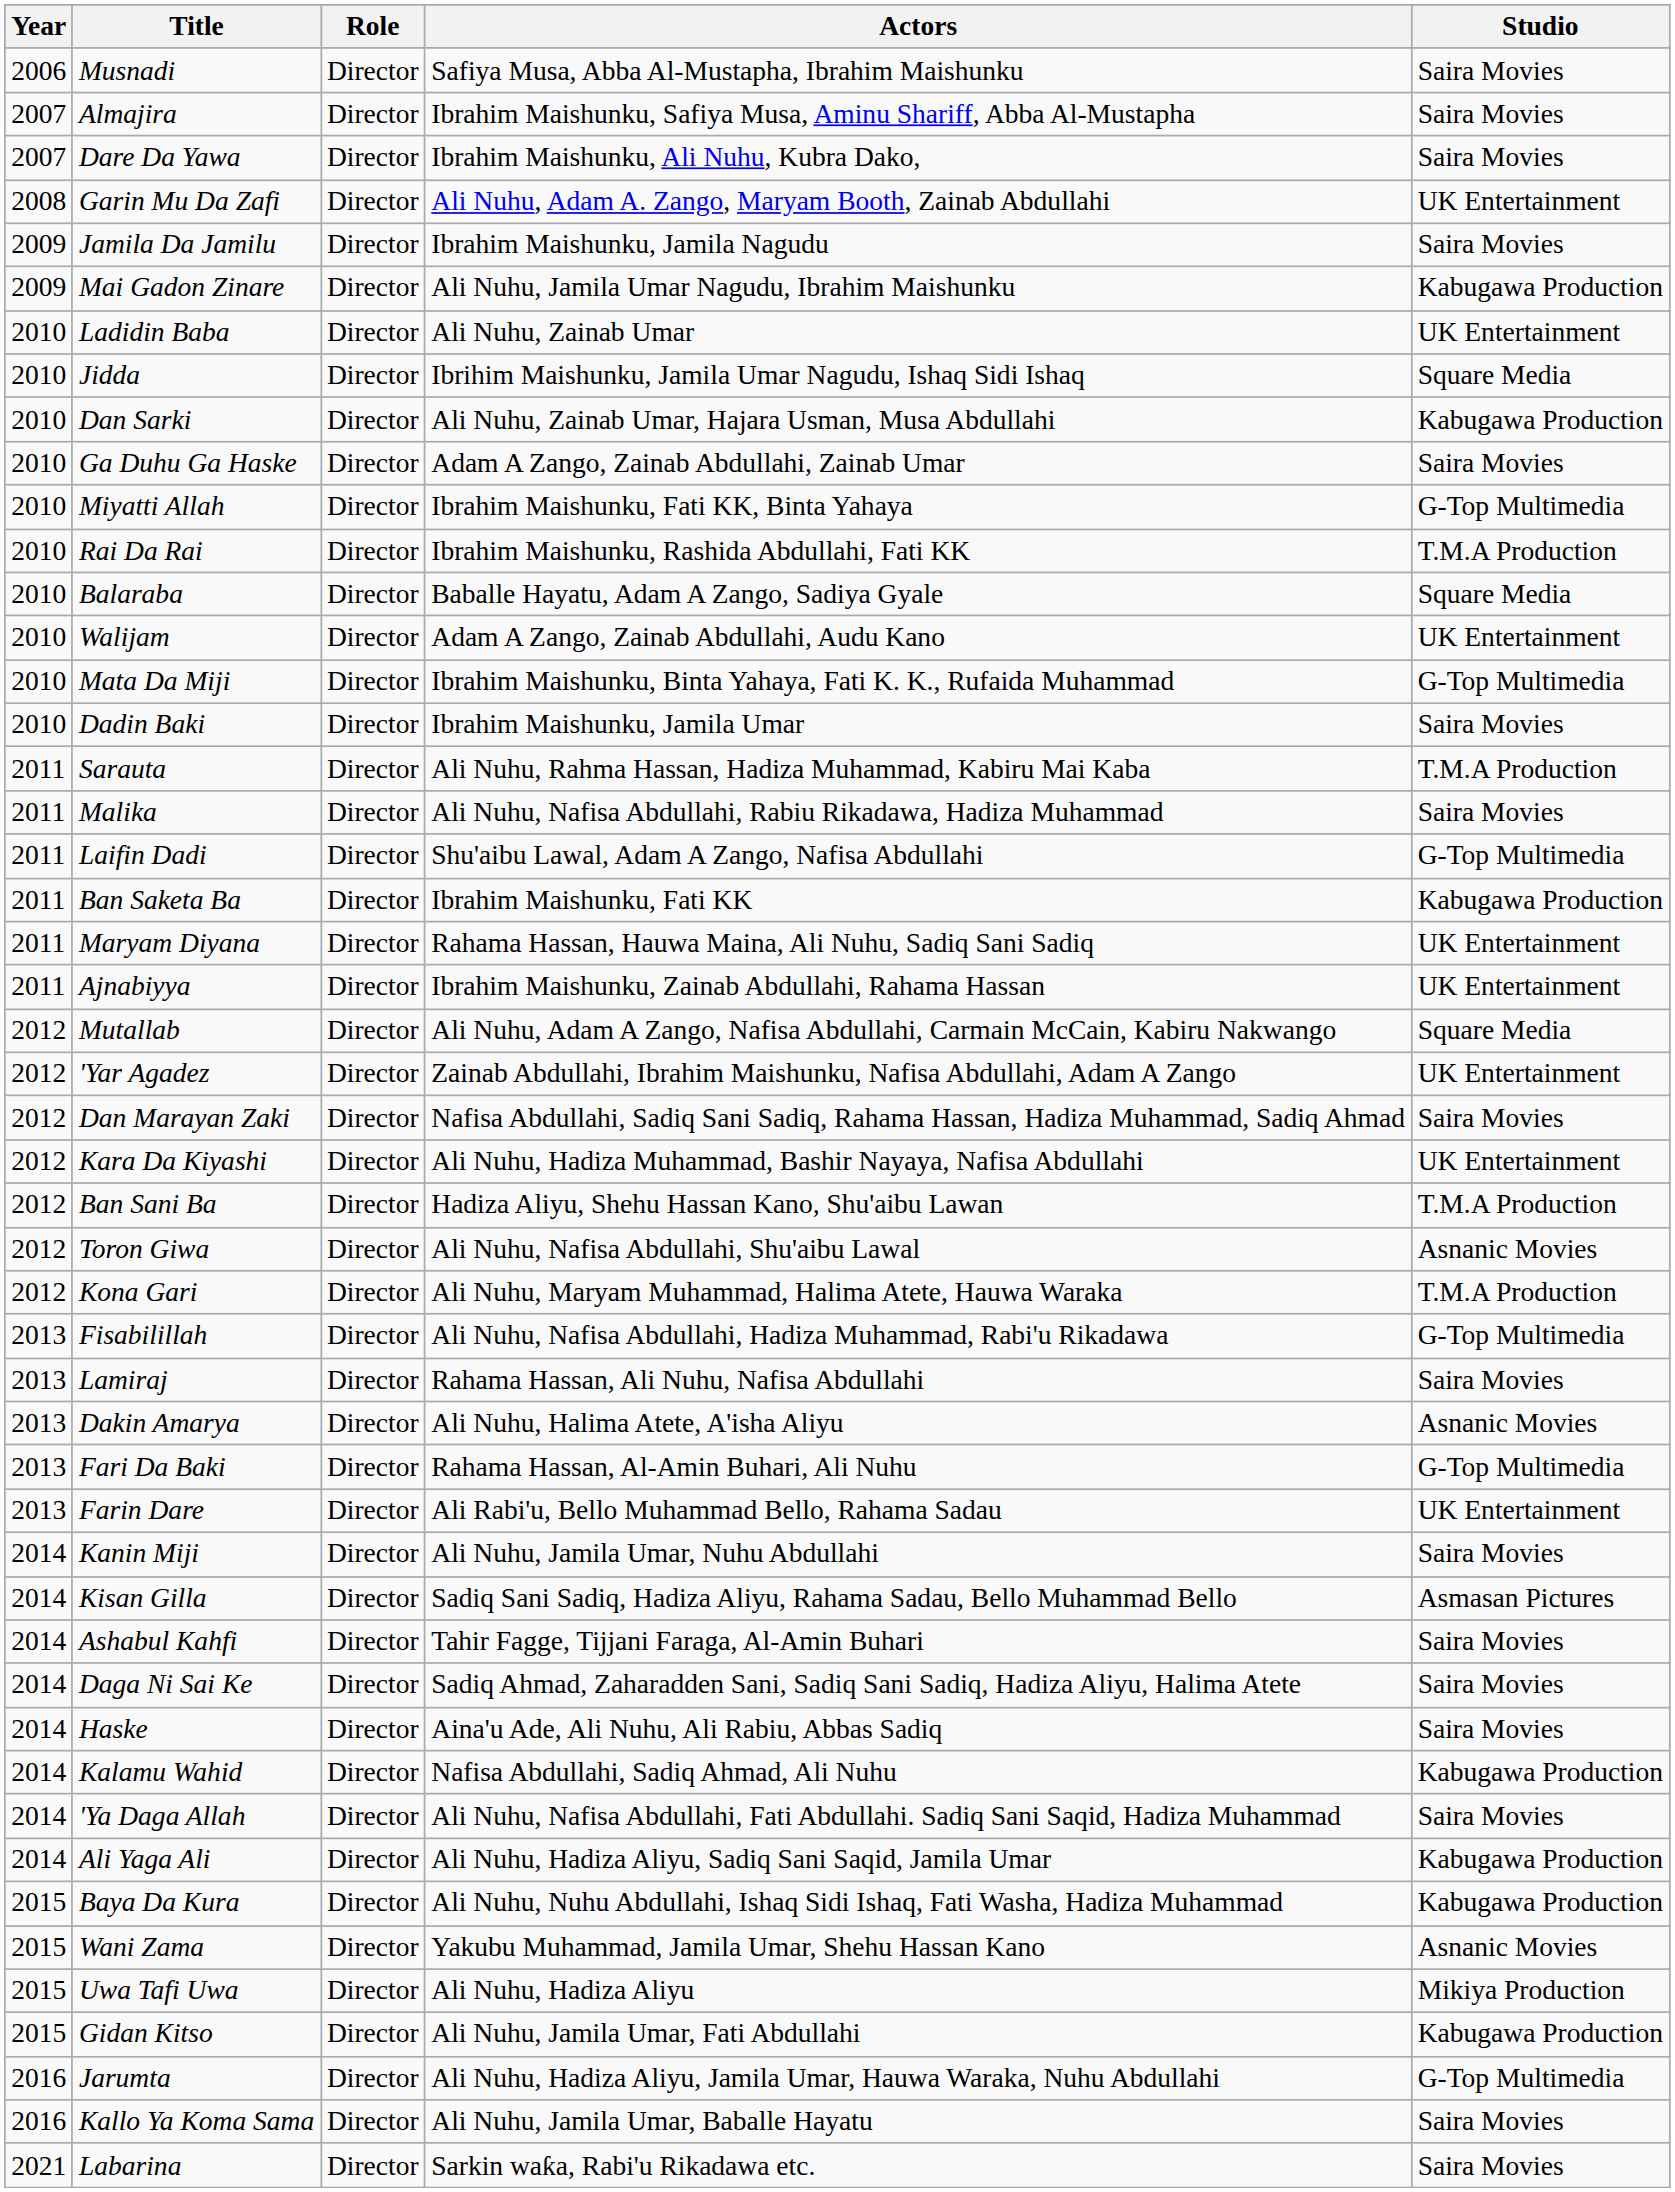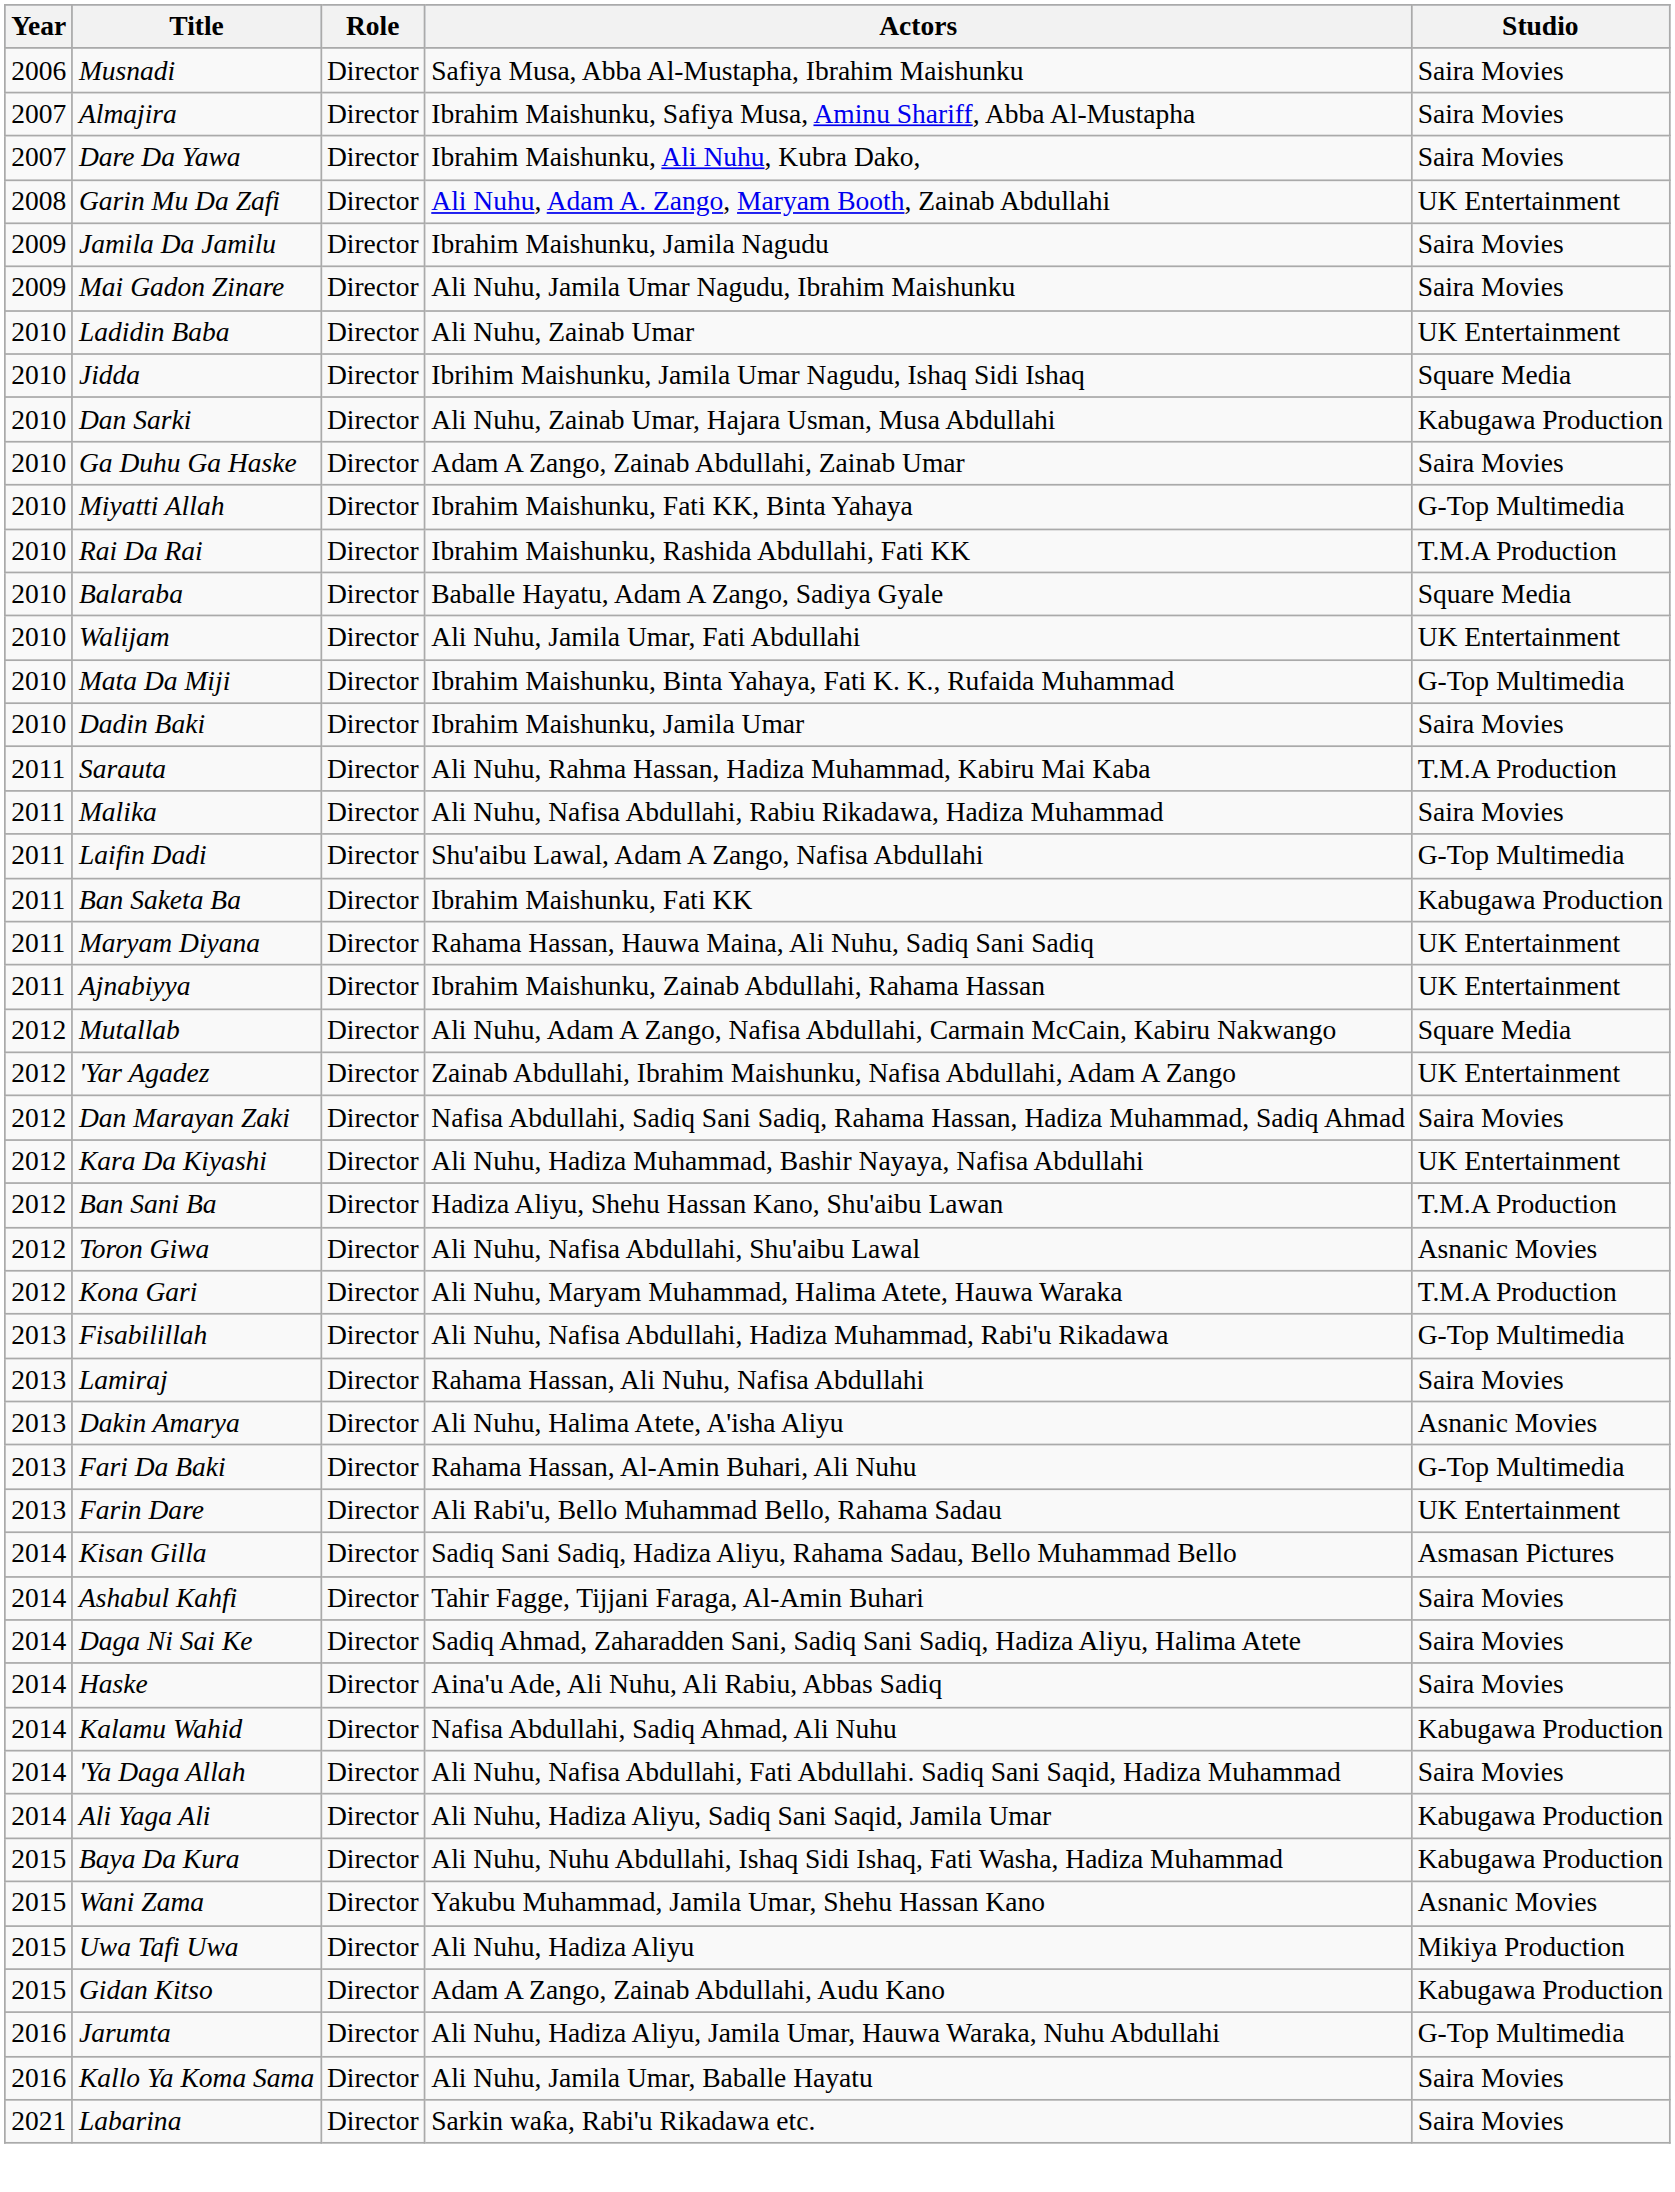Mai Gadon Zinare | Studio: Kabugawa Production -> Saira Movies
Walijam | Actors: Adam A Zango, Zainab Abdullahi, Audu Kano -> Ali Nuhu, Jamila Umar, Fati Abdullahi
- row: 2014 | Kanin Miji | Director | Ali Nuhu, Jamila Umar, Nuhu Abdullahi | Saira Movies
Gidan Kitso | Actors: Ali Nuhu, Jamila Umar, Fati Abdullahi -> Adam A Zango, Zainab Abdullahi, Audu Kano
